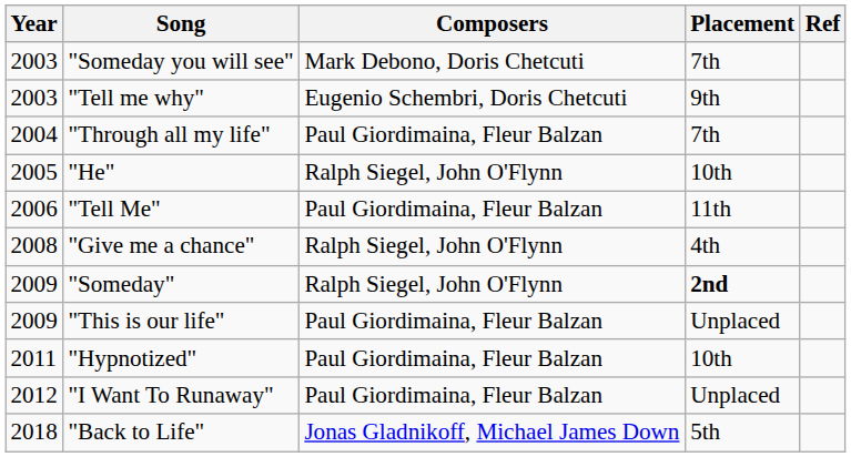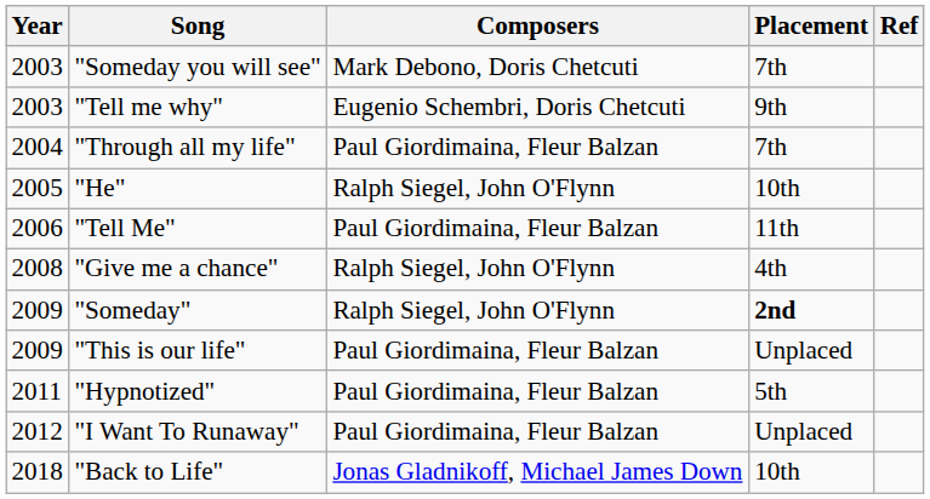"Hypnotized" | Placement: 10th -> 5th
"Back to Life" | Placement: 5th -> 10th
